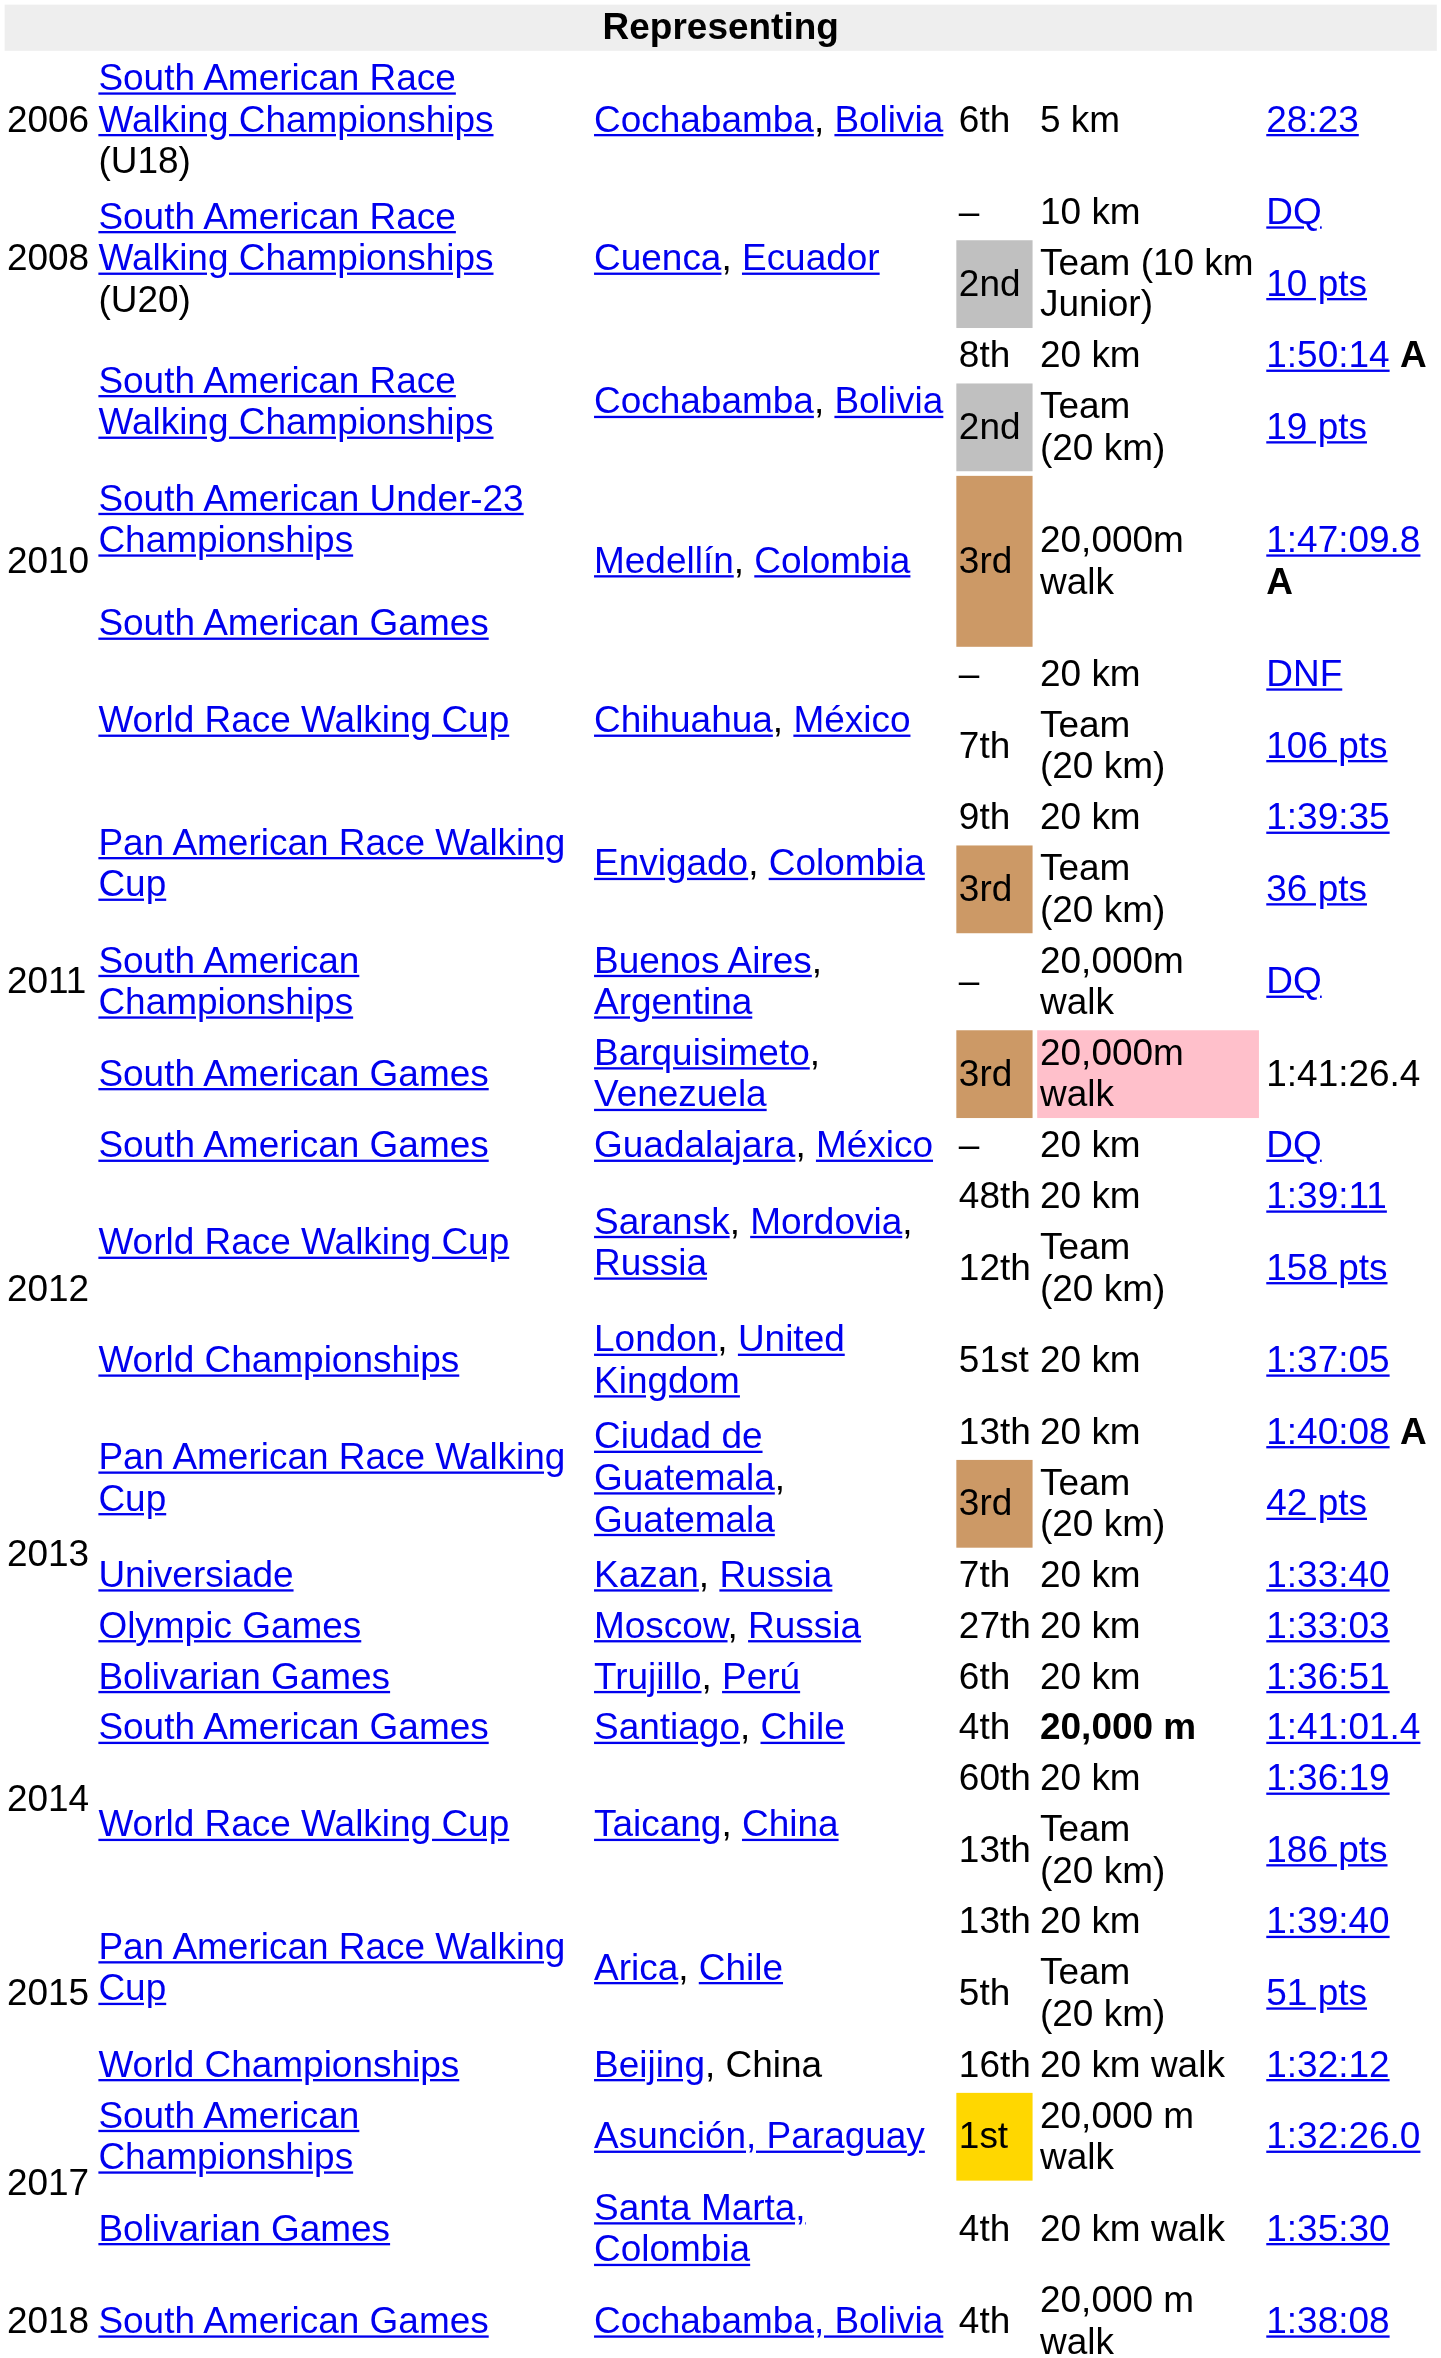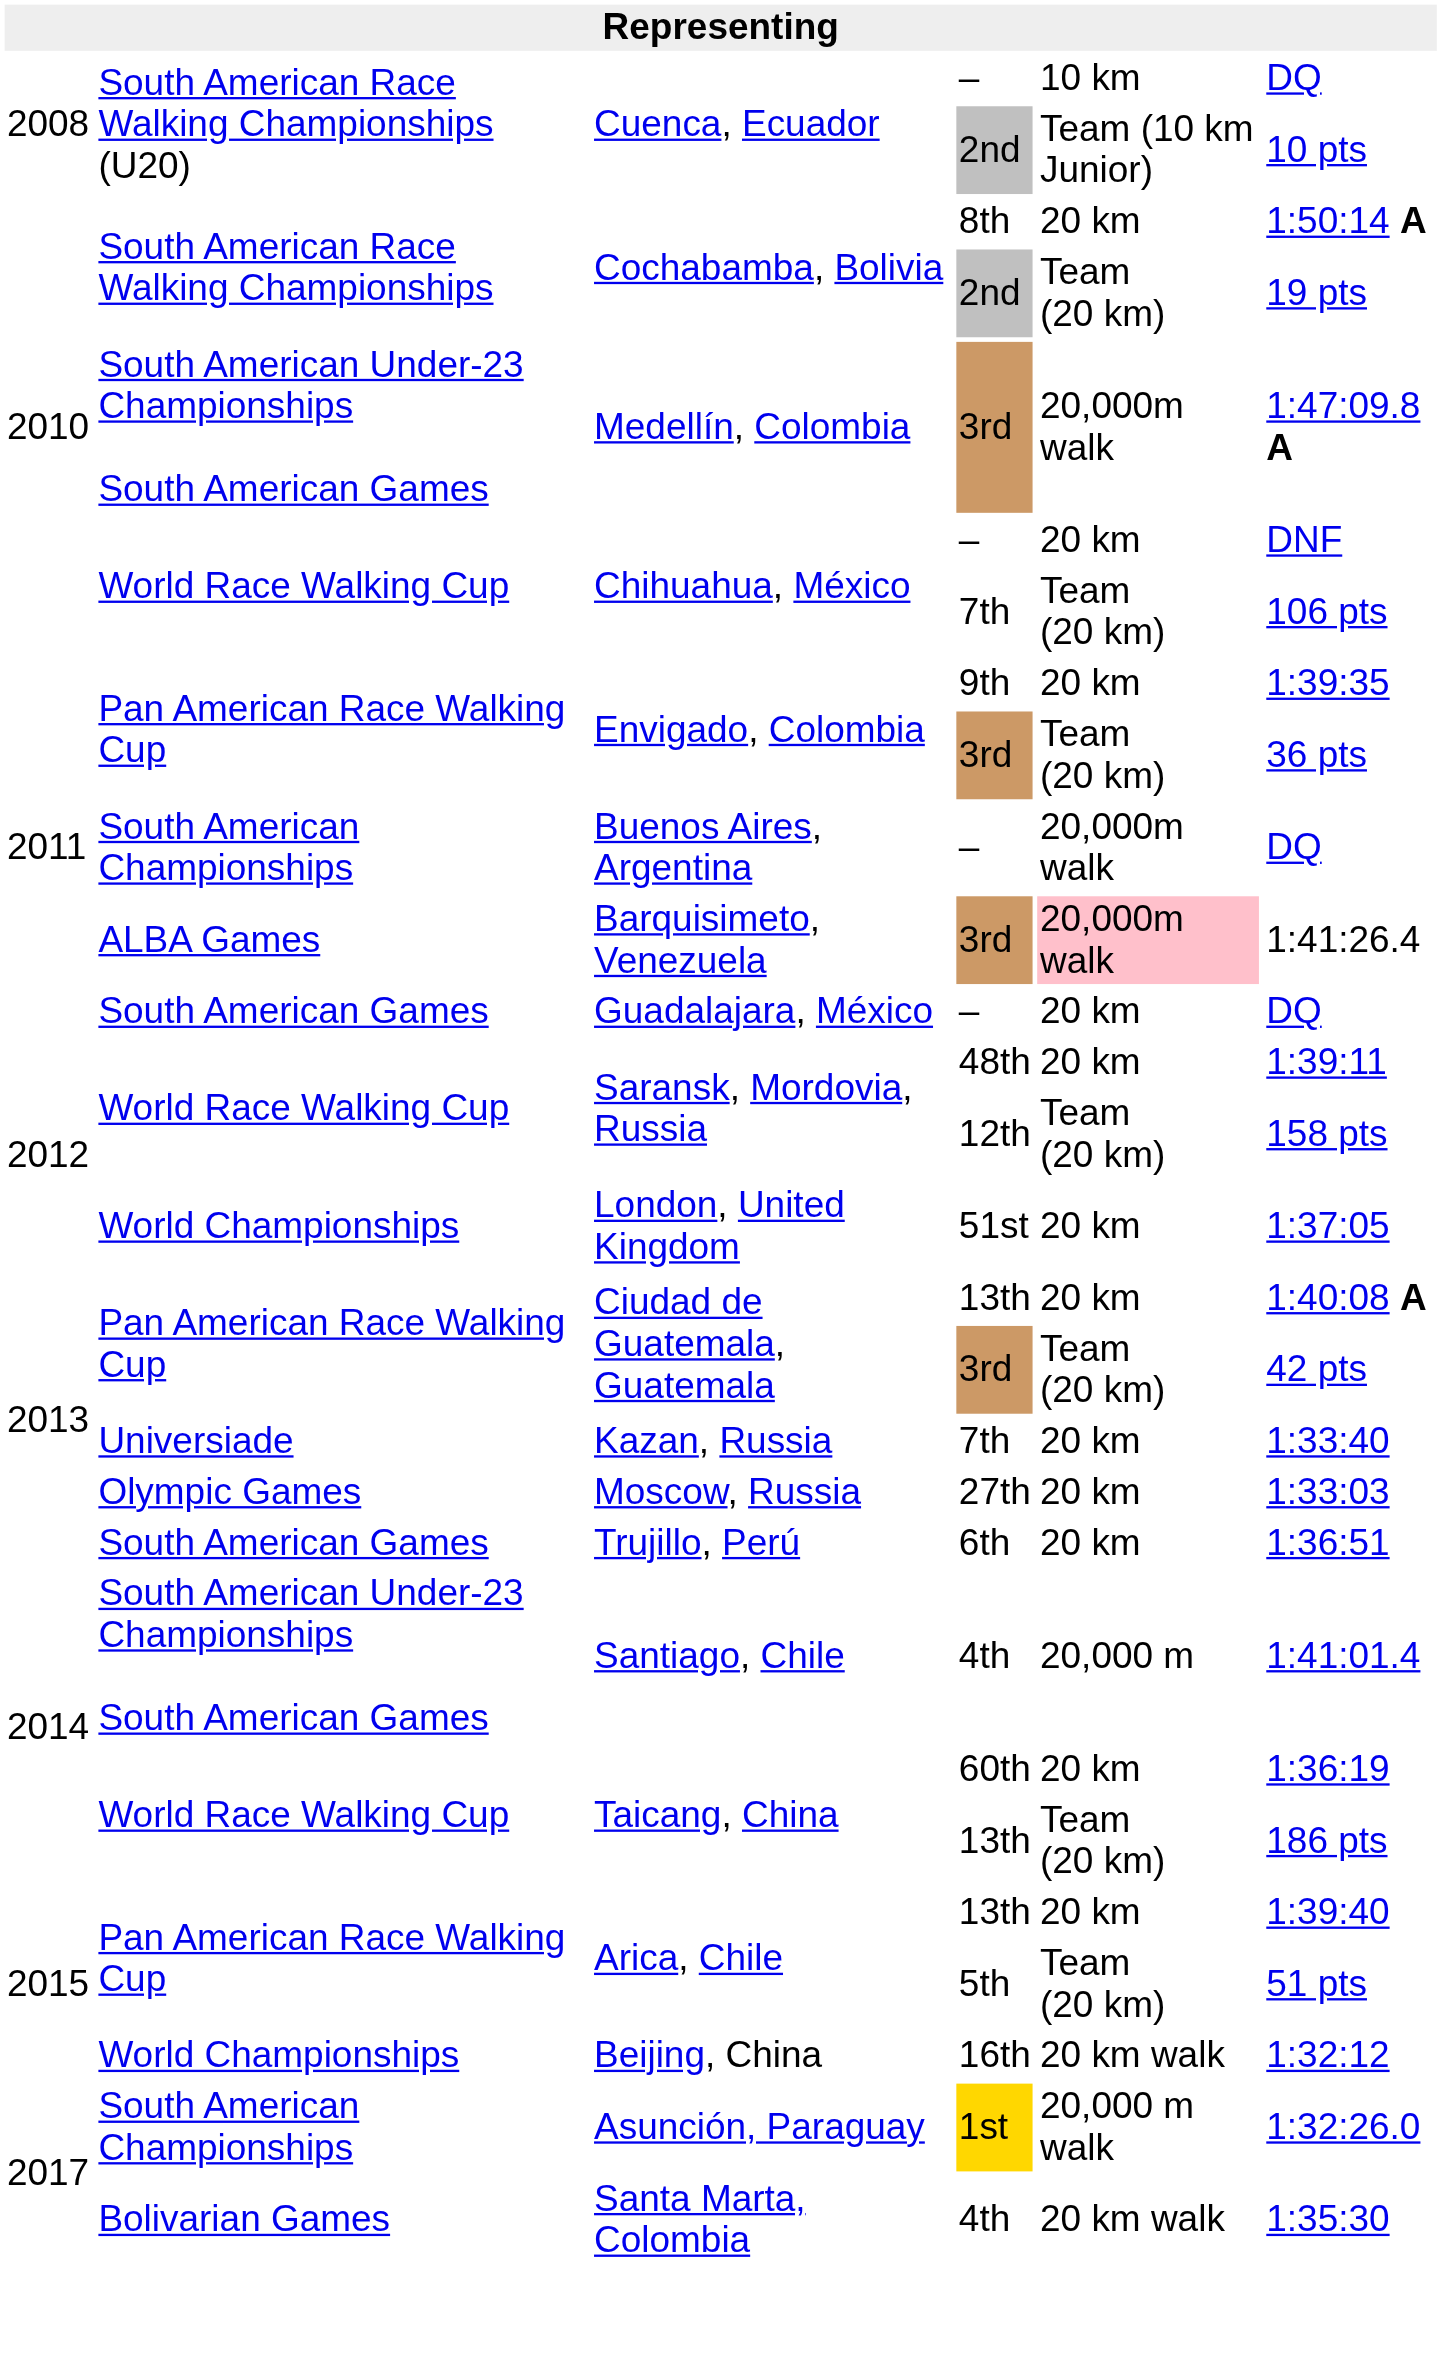- row: 2006 | South American Race Walking Championships (U18) | Cochabamba, Bolivia | 6th | 5 km | 28:23
Barquisimeto, Venezuela | column 2: South American Games -> ALBA Games
Trujillo, Perú | column 2: Bolivarian Games -> South American Games
Santiago, Chile | column 2: South American Games -> South American Under-23 Championships South American Games
Santiago, Chile | column 5: bold -> normal
- row: 2018 | South American Games | Cochabamba, Bolivia | 4th | 20,000 m walk | 1:38:08
